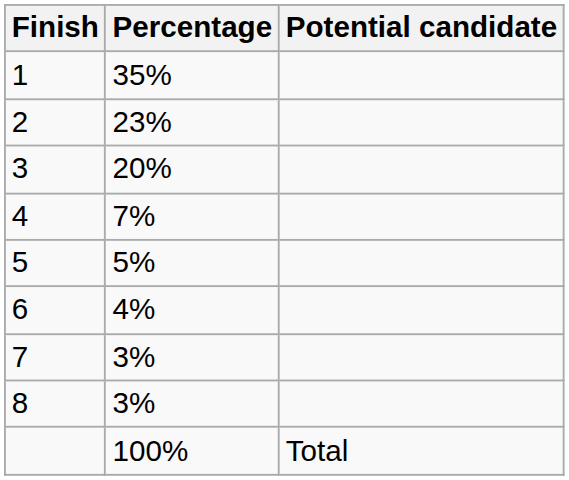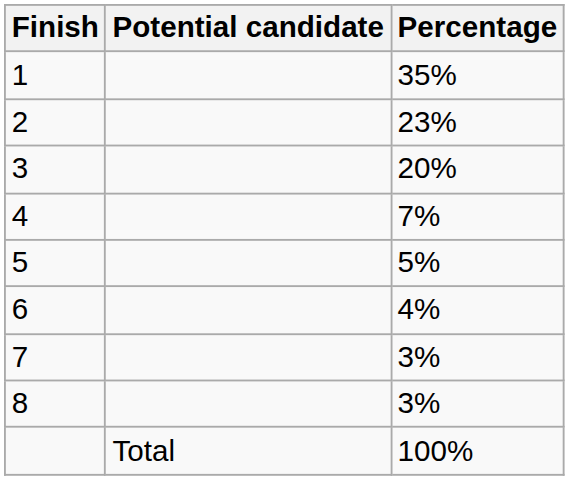columns swapped: Potential candidate <-> Percentage
